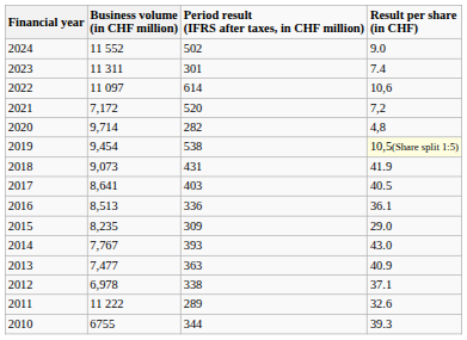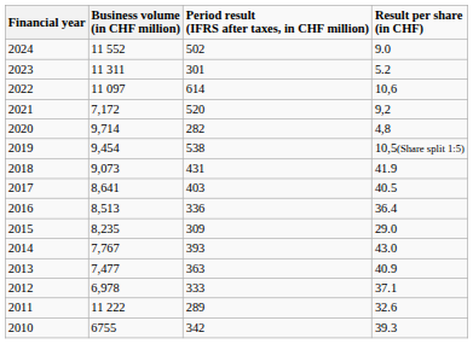2023 | column 4: 7.4 -> 5.2
2021 | column 4: 7,2 -> 9,2
2019 | column 4: lightyellow background -> no background
2016 | column 4: 36.1 -> 36.4
2012 | column 3: 338 -> 333
2010 | column 3: 344 -> 342
